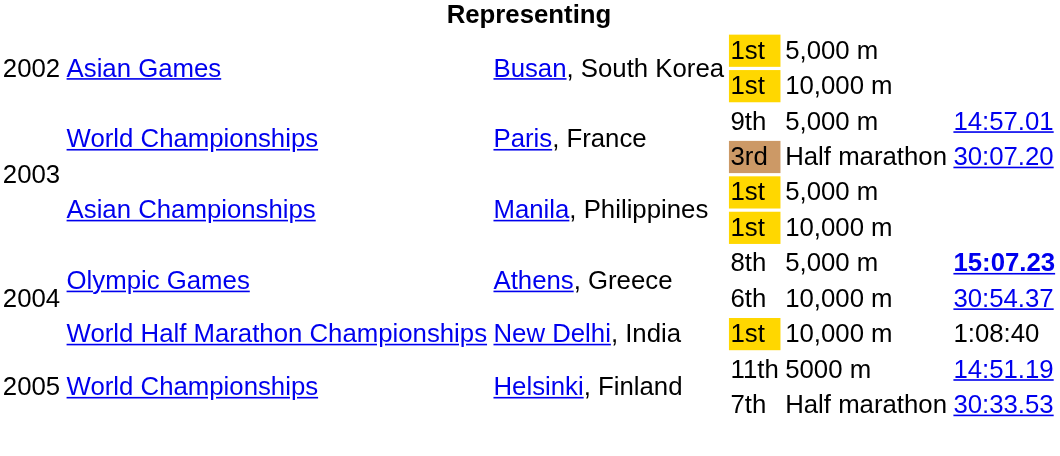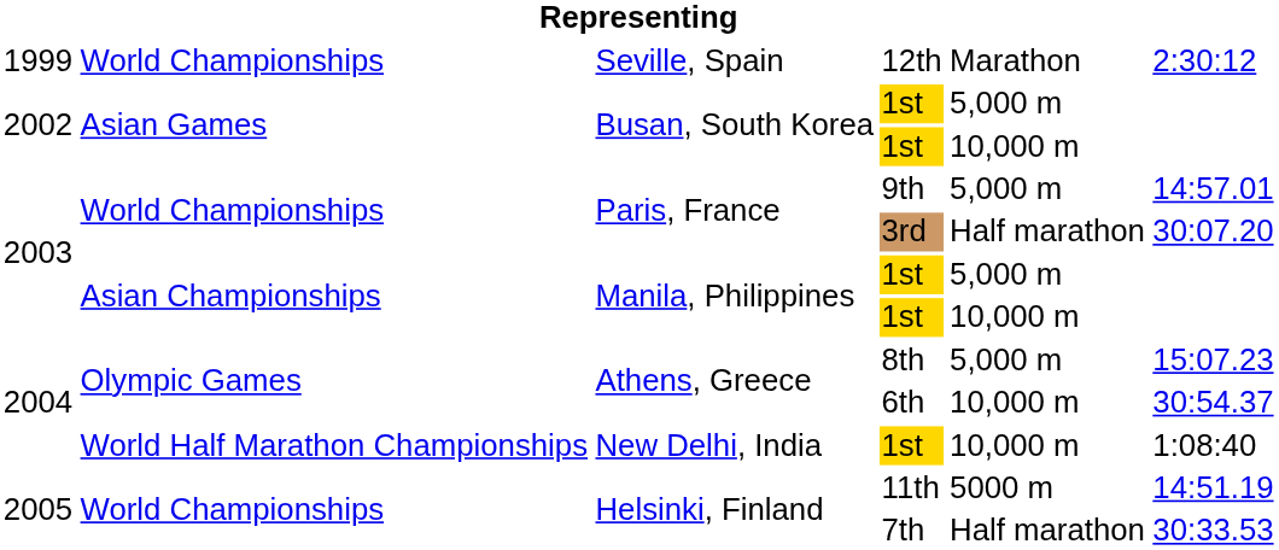+ row: 1999 | World Championships | Seville, Spain | 12th | Marathon | 2:30:12
8th | column 6: bold -> normal
